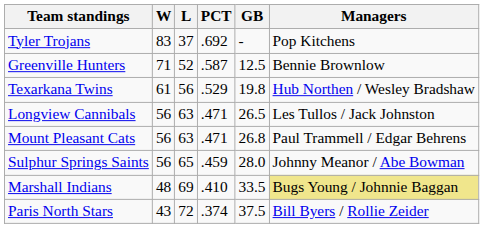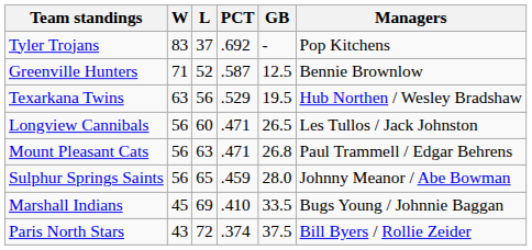Texarkana Twins | W: 61 -> 63
Texarkana Twins | GB: 19.8 -> 19.5
Longview Cannibals | L: 63 -> 60
Marshall Indians | W: 48 -> 45
Marshall Indians | Managers: khaki background -> no background
